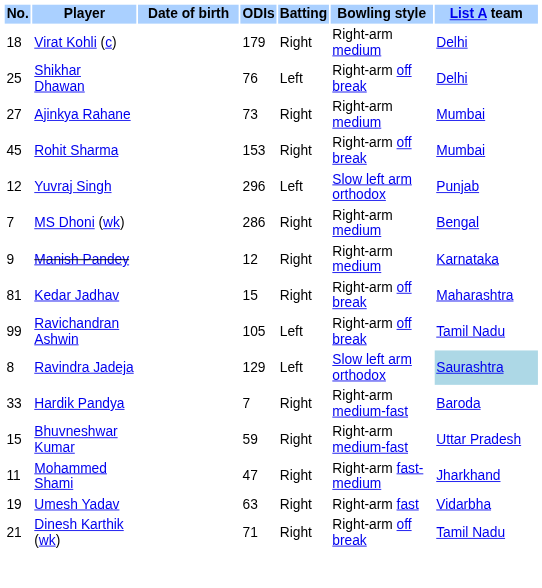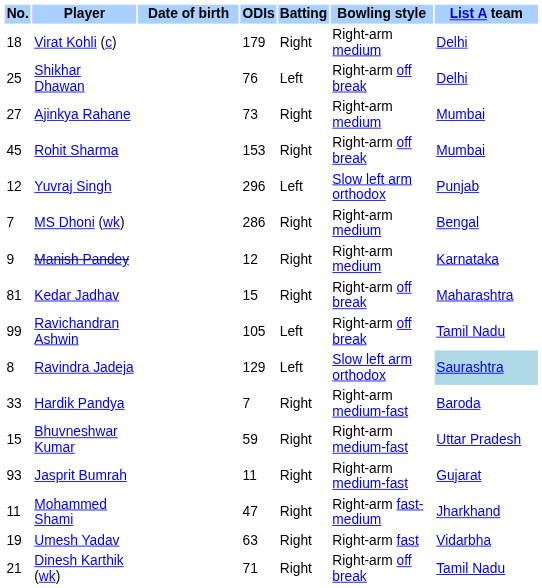+ row: 93 | Jasprit Bumrah | 11 | Right | Right-arm medium-fast | Gujarat
